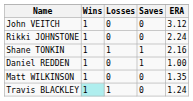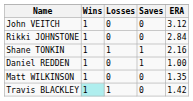Rikki JOHNSTONE | ERA: 2.24 -> 2.84
Travis BLACKLEY | ERA: 1.24 -> 1.42
